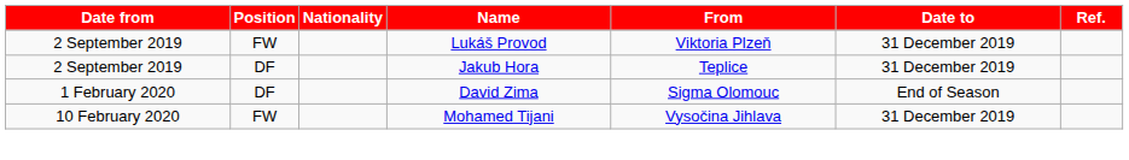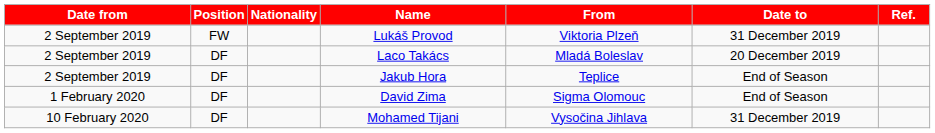+ row: 2 September 2019 | DF | Laco Takács | Mladá Boleslav | 20 December 2019
Jakub Hora | Date to: 31 December 2019 -> End of Season
Mohamed Tijani | Position: FW -> DF
